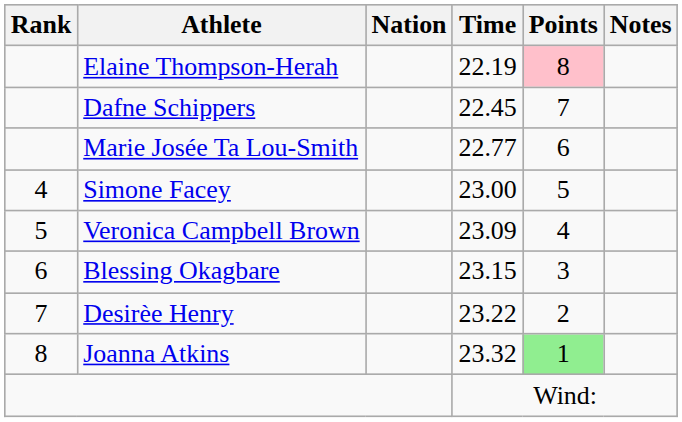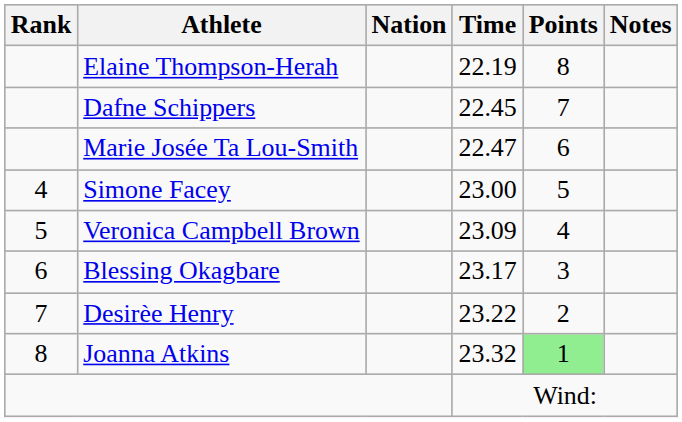Elaine Thompson-Herah | Points: pink background -> no background
Marie Josée Ta Lou-Smith | Time: 22.77 -> 22.47
Blessing Okagbare | Time: 23.15 -> 23.17
